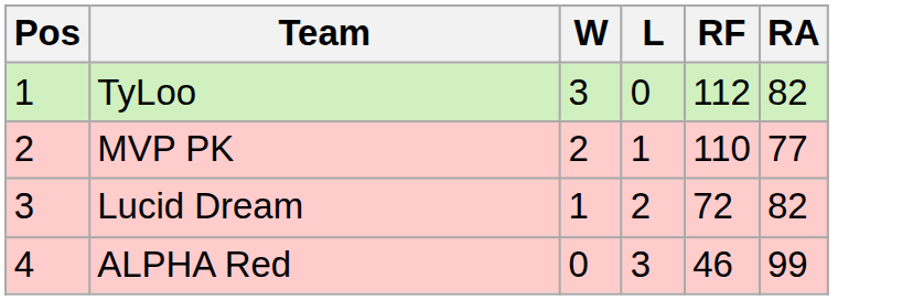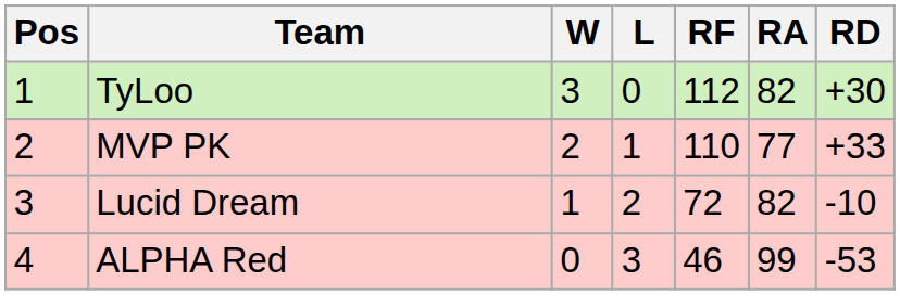+ column: RD | +30 | +33 | -10 | -53
